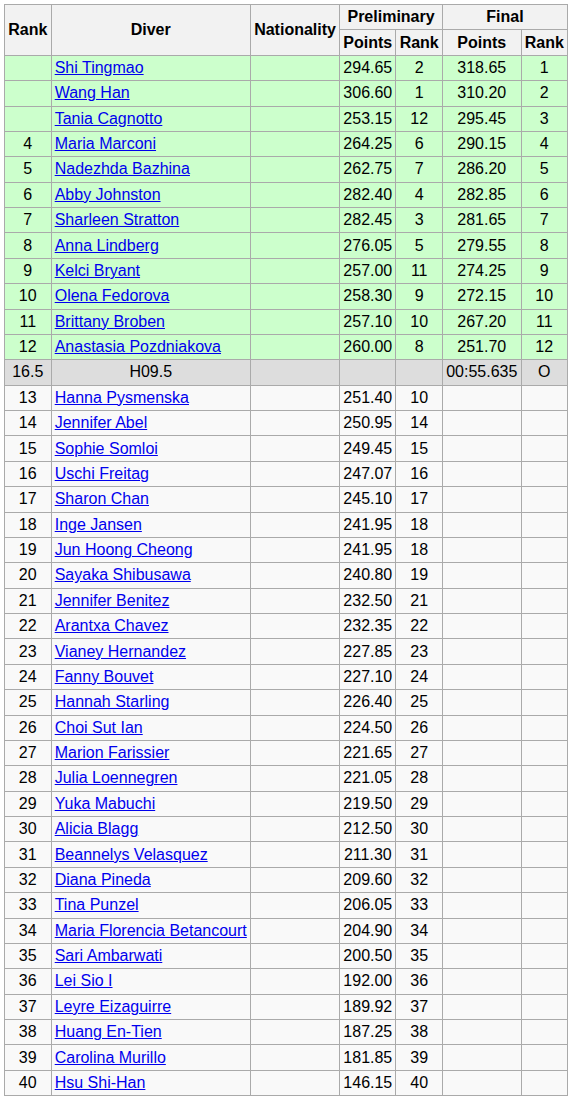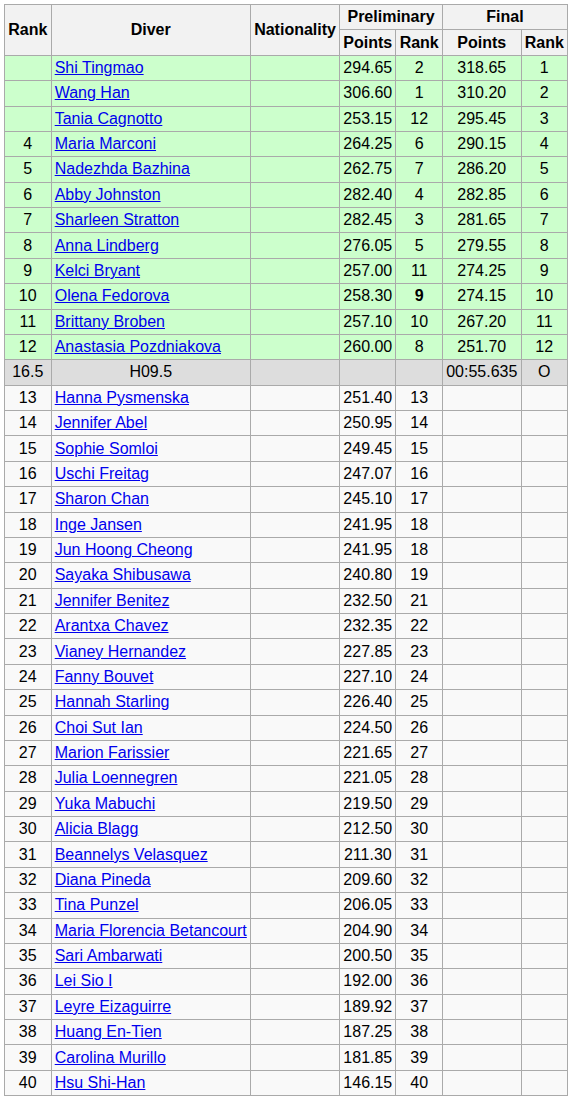Olena Fedorova | Preliminary / Rank: normal -> bold
Olena Fedorova | Final / Points: 272.15 -> 274.15
Hanna Pysmenska | Preliminary / Rank: 10 -> 13
